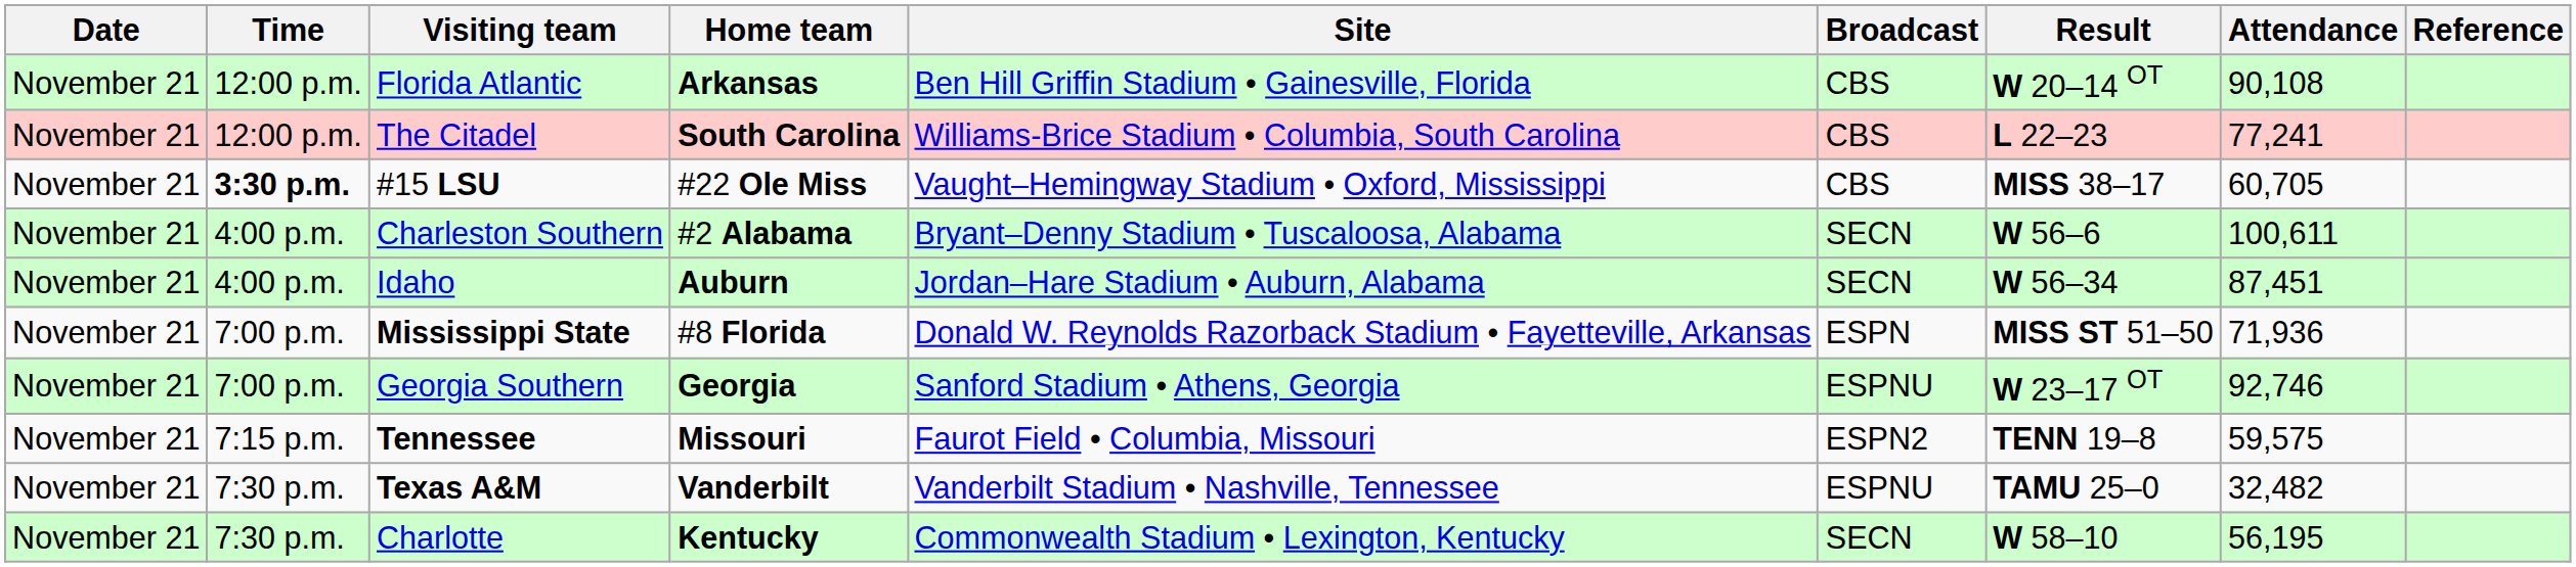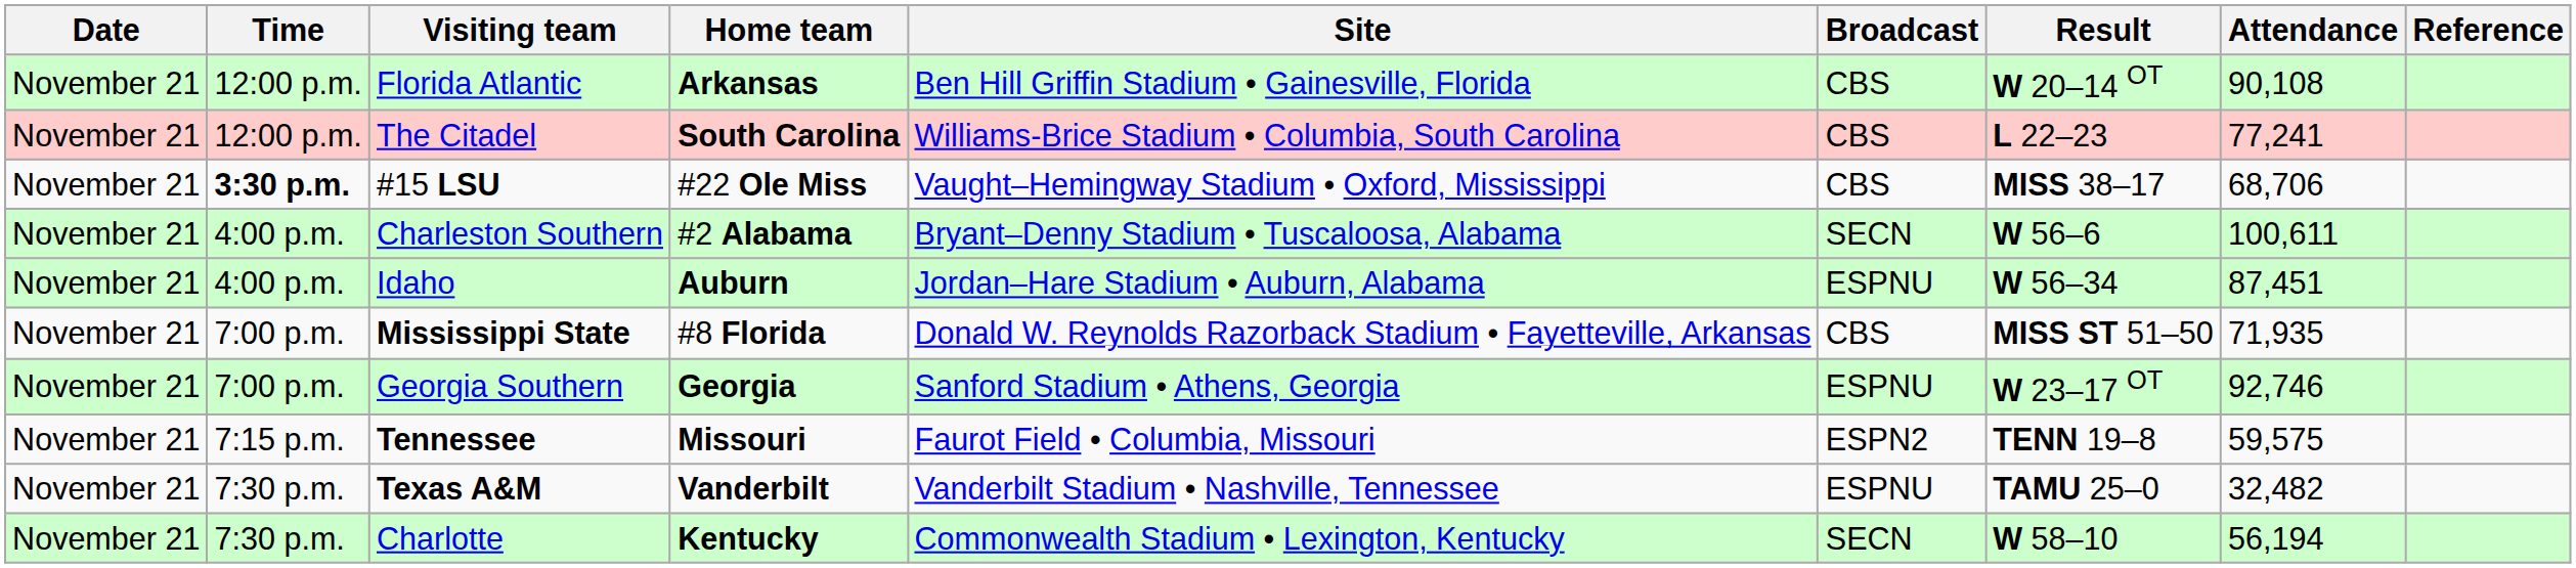#15 LSU | Attendance: 60,705 -> 68,706
Idaho | Broadcast: SECN -> ESPNU
Mississippi State | Broadcast: ESPN -> CBS
Mississippi State | Attendance: 71,936 -> 71,935
Charlotte | Attendance: 56,195 -> 56,194
